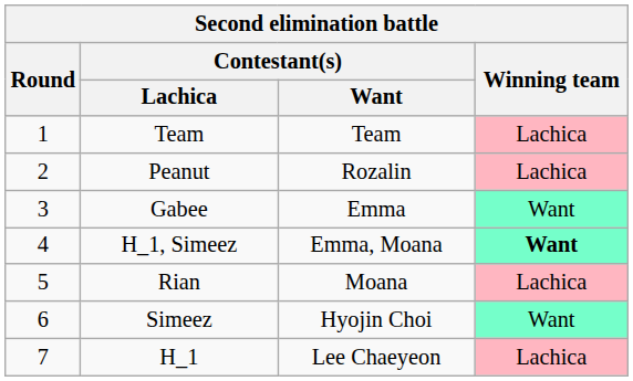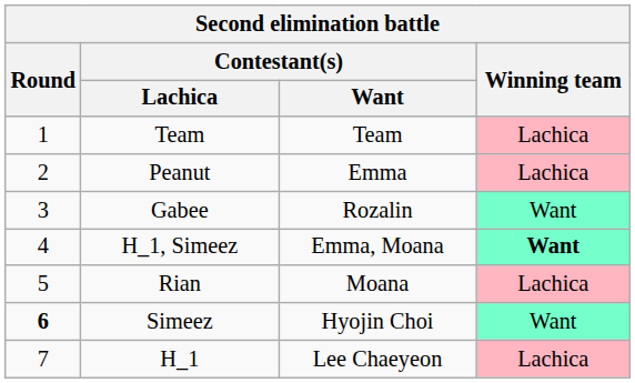Peanut | Contestant(s) / Want: Rozalin -> Emma
Gabee | Contestant(s) / Want: Emma -> Rozalin
Simeez | Round: normal -> bold
